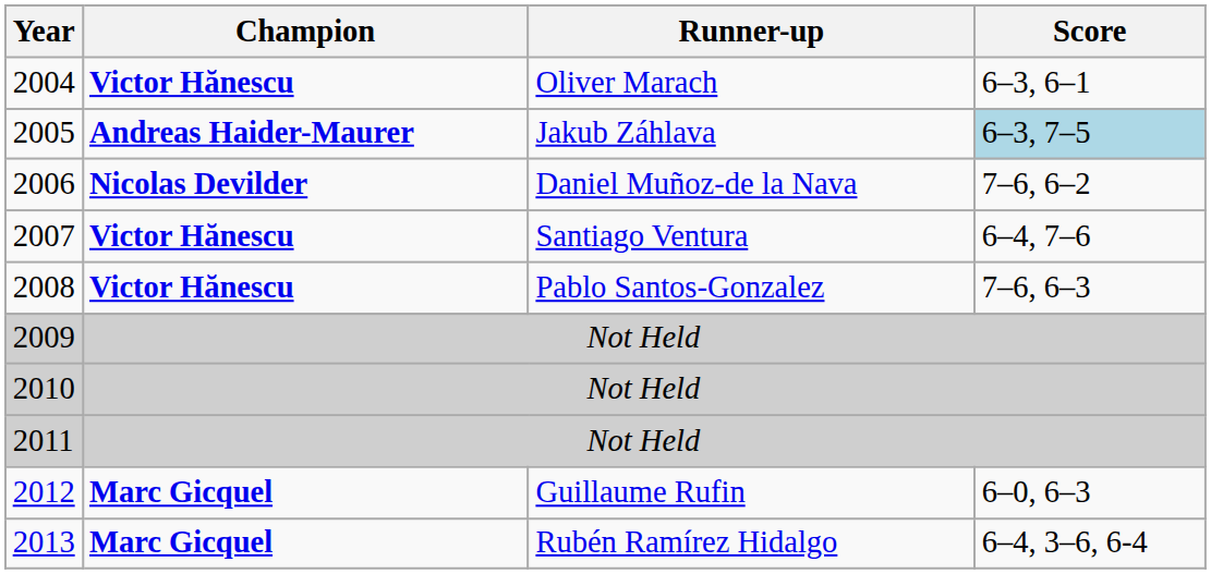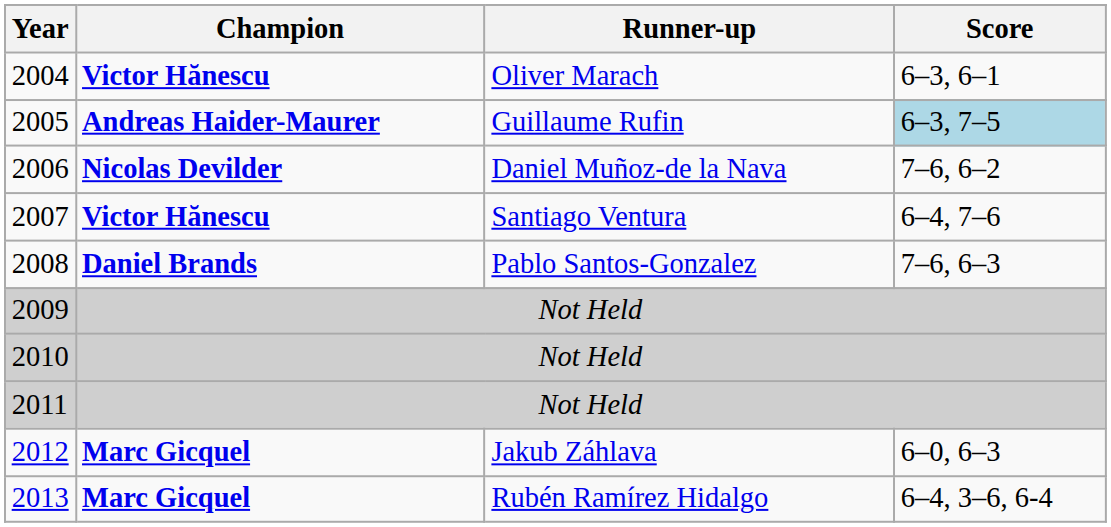2005 | Runner-up: Jakub Záhlava -> Guillaume Rufin
2008 | Champion: Victor Hănescu -> Daniel Brands
2012 | Runner-up: Guillaume Rufin -> Jakub Záhlava
